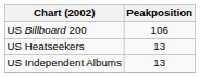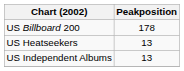US Billboard 200 | Peakposition: 106 -> 178
